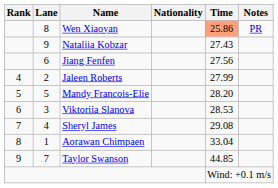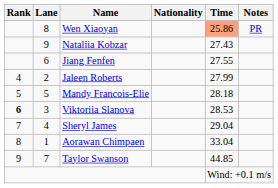Jiang Fenfen | Time: 27.56 -> 27.55
Mandy Francois-Elie | Time: 28.20 -> 28.18
Viktoriia Slanova | Rank: normal -> bold
Sheryl James | Time: 29.08 -> 29.04
